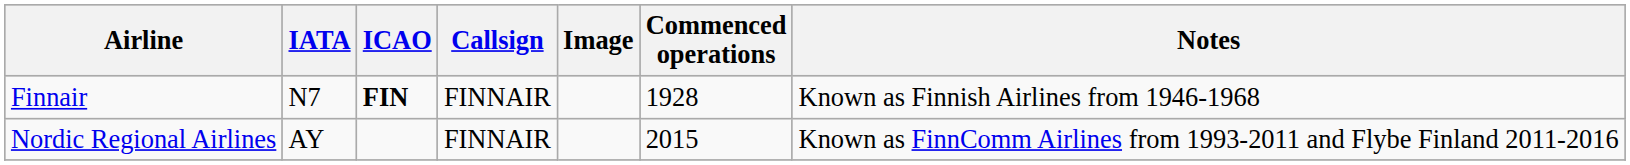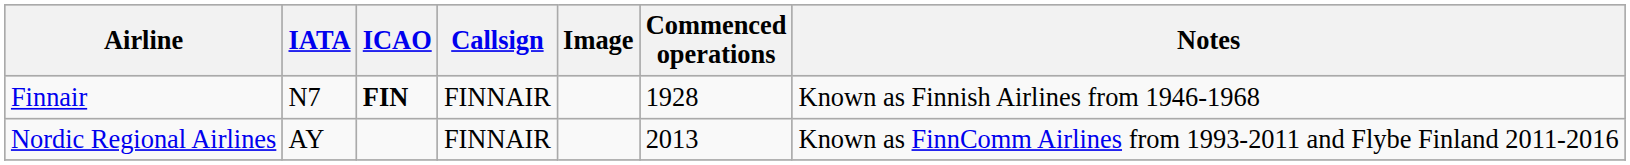Nordic Regional Airlines | Commenced operations: 2015 -> 2013
